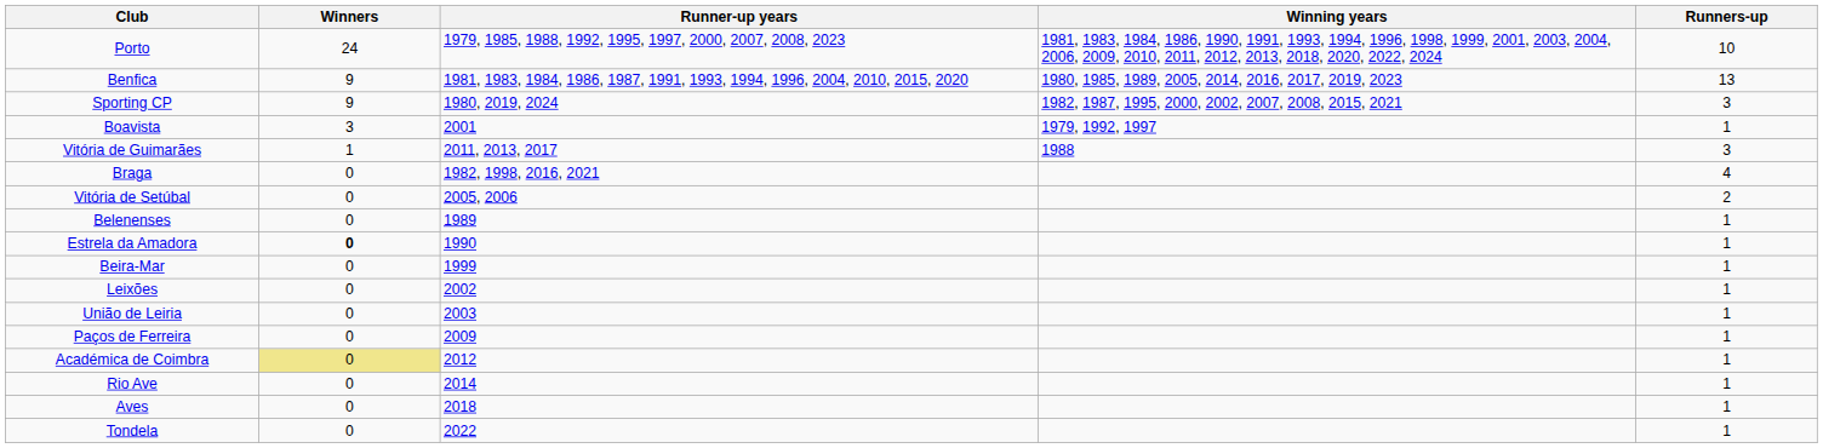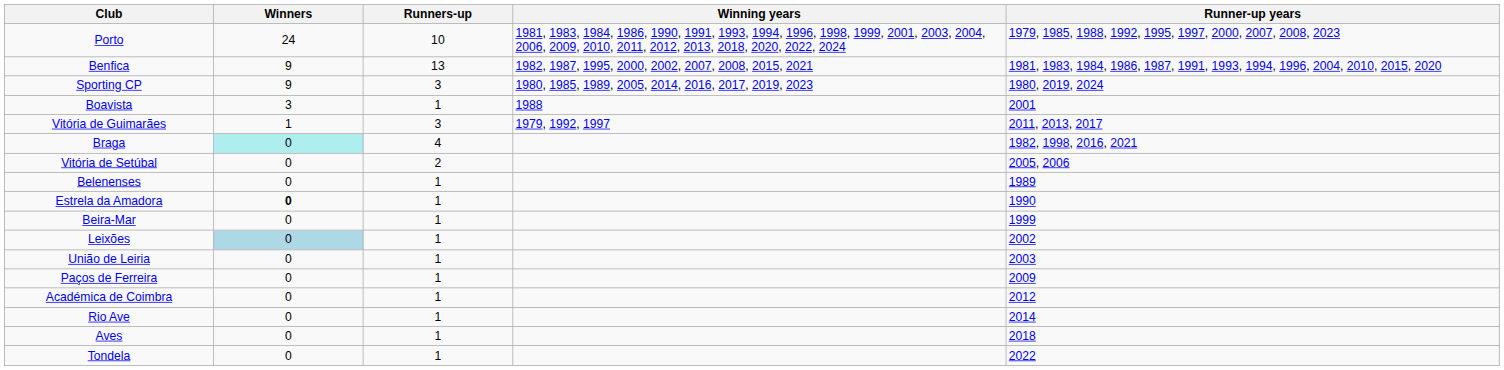columns swapped: Runners-up <-> Runner-up years
Benfica | Winning years: 1980, 1985, 1989, 2005, 2014, 2016, 2017, 2019, 2023 -> 1982, 1987, 1995, 2000, 2002, 2007, 2008, 2015, 2021
Sporting CP | Winning years: 1982, 1987, 1995, 2000, 2002, 2007, 2008, 2015, 2021 -> 1980, 1985, 1989, 2005, 2014, 2016, 2017, 2019, 2023
Boavista | Winning years: 1979, 1992, 1997 -> 1988
Vitória de Guimarães | Winning years: 1988 -> 1979, 1992, 1997
Braga | Winners: no background -> paleturquoise background
Leixões | Winners: no background -> lightblue background
Académica de Coimbra | Winners: khaki background -> no background
